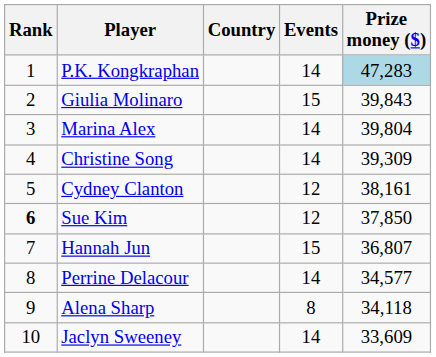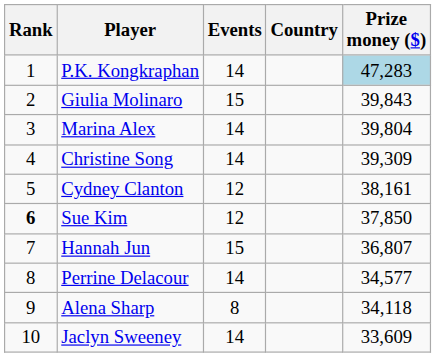columns swapped: Country <-> Events
